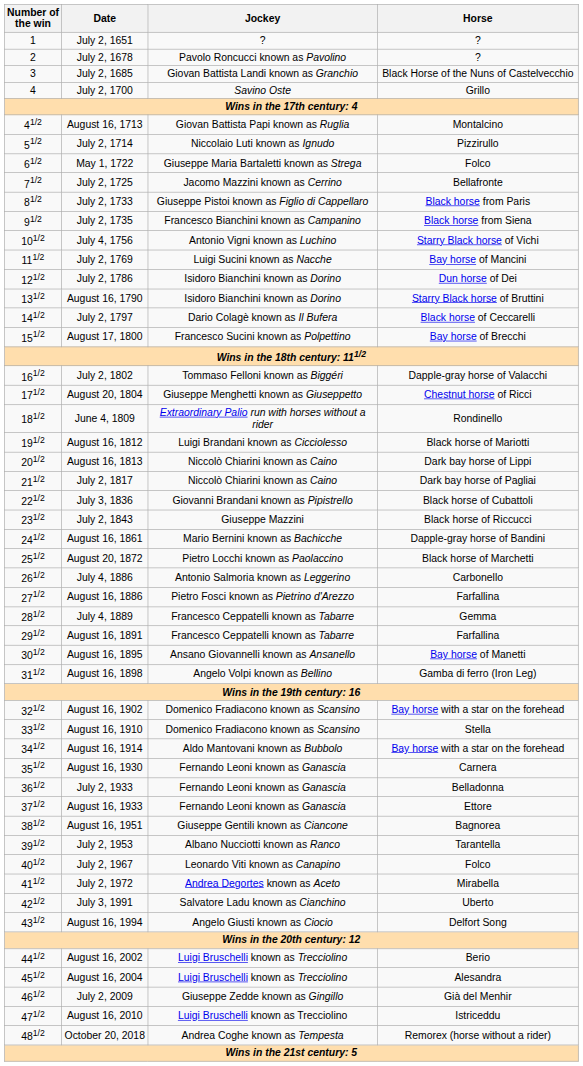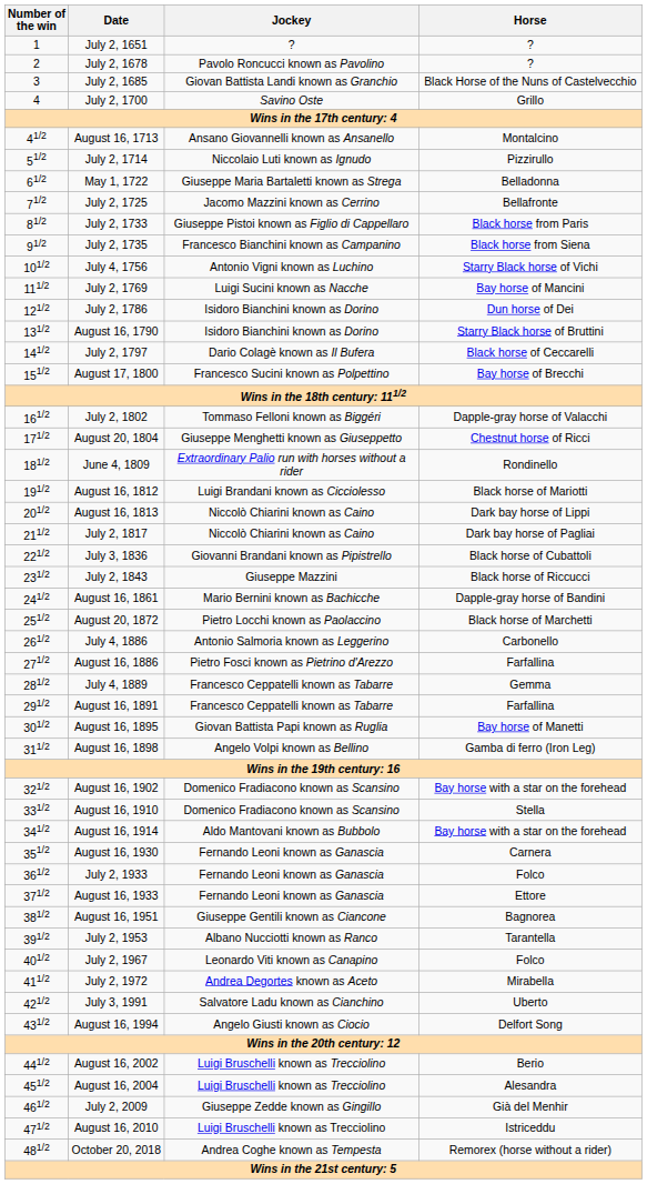August 16, 1713 | Jockey: Giovan Battista Papi known as Ruglia -> Ansano Giovannelli known as Ansanello
May 1, 1722 | Horse: Folco -> Belladonna
August 16, 1895 | Jockey: Ansano Giovannelli known as Ansanello -> Giovan Battista Papi known as Ruglia
July 2, 1933 | Horse: Belladonna -> Folco
